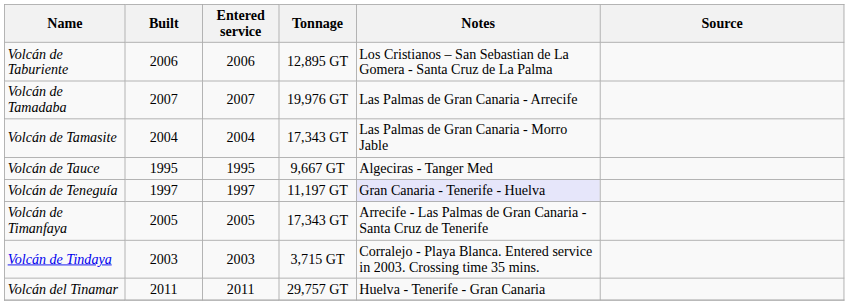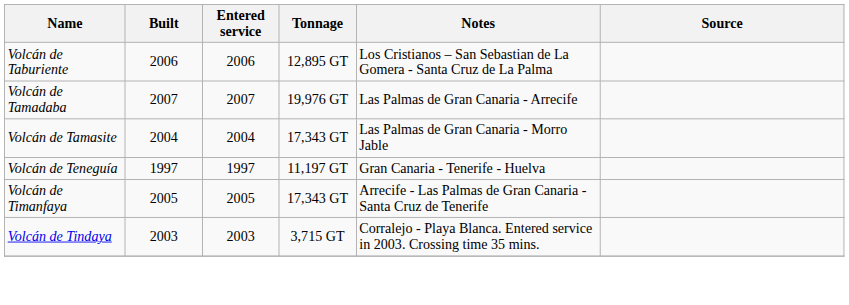- row: Volcán de Tauce | 1995 | 1995 | 9,667 GT | Algeciras - Tanger Med
Volcán de Teneguía | Notes: lavender background -> no background
- row: Volcán del Tinamar | 2011 | 2011 | 29,757 GT | Huelva - Tenerife - Gran Canaria
